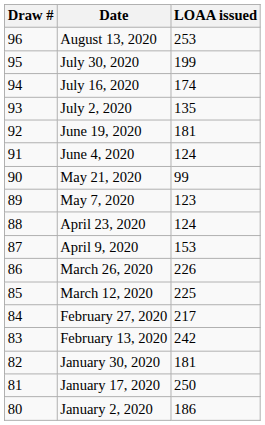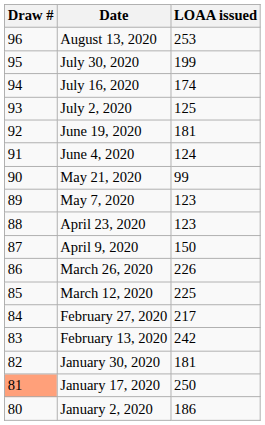July 2, 2020 | LOAA issued: 135 -> 125
April 23, 2020 | LOAA issued: 124 -> 123
April 9, 2020 | LOAA issued: 153 -> 150
January 17, 2020 | Draw #: no background -> lightsalmon background
